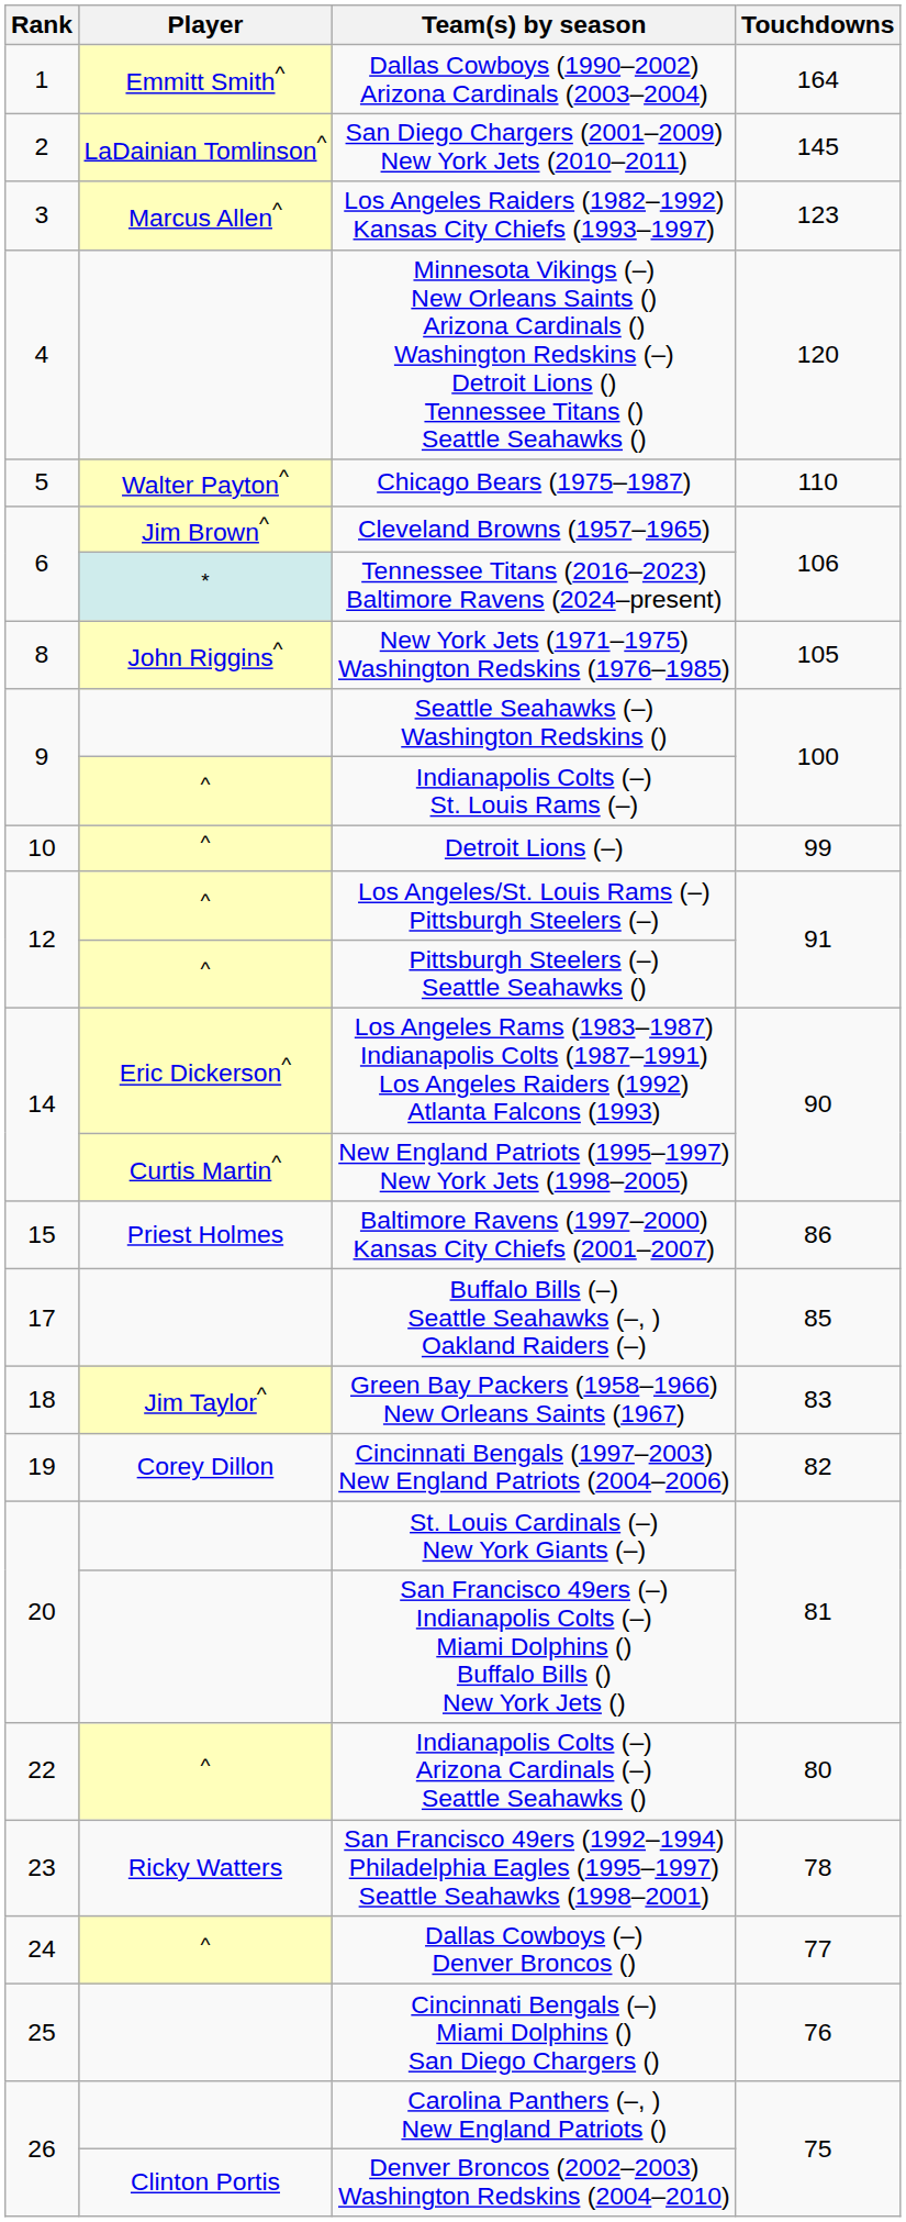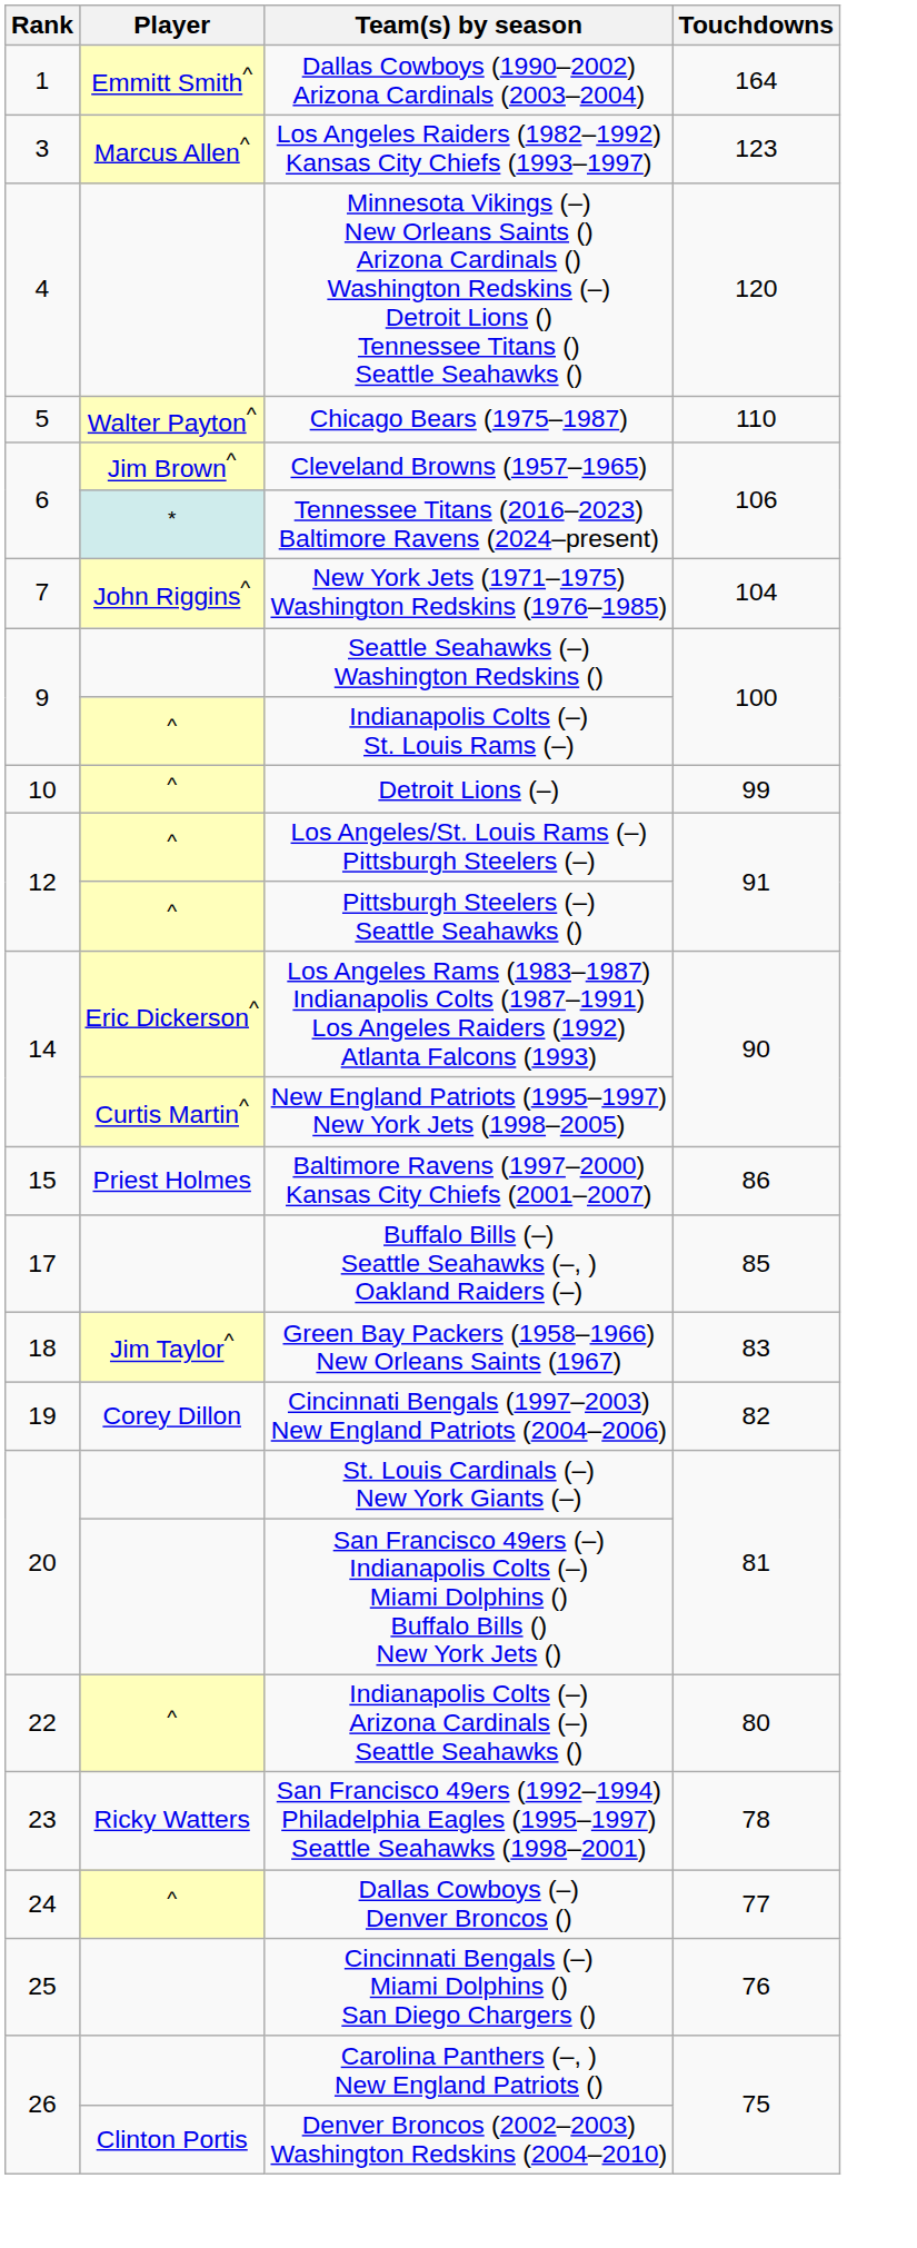- row: 2 | LaDainian Tomlinson^ | San Diego Chargers (2001–2009) New York Jets (2010–2011) | 145
New York Jets (1971–1975) Washington Redskins (1976–1985) | Rank: 8 -> 7
New York Jets (1971–1975) Washington Redskins (1976–1985) | Touchdowns: 105 -> 104
